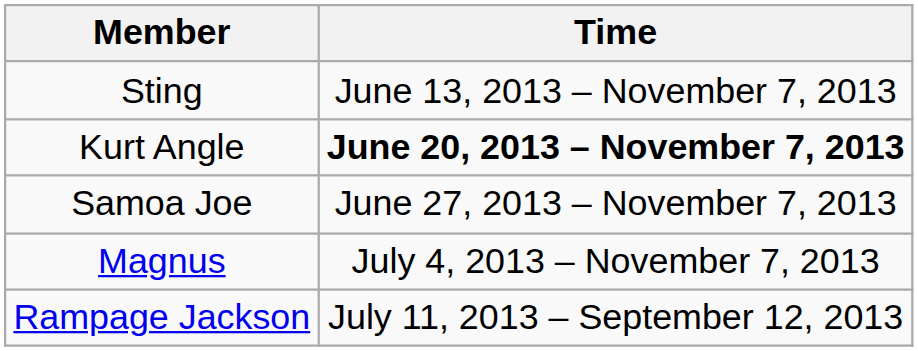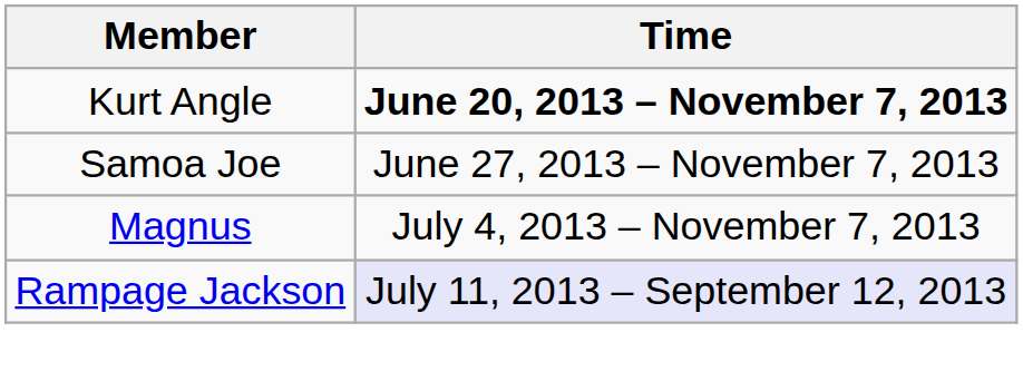- row: Sting | June 13, 2013 – November 7, 2013
Rampage Jackson | Time: no background -> lavender background
